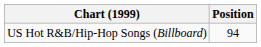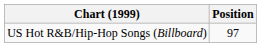US Hot R&B/Hip-Hop Songs (Billboard) | Position: 94 -> 97
